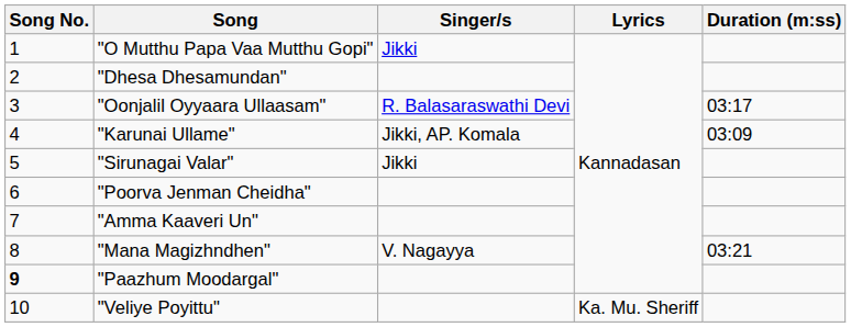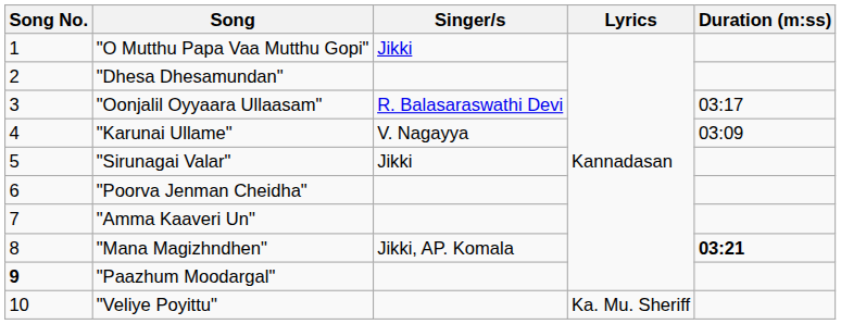"Karunai Ullame" | Singer/s: Jikki, AP. Komala -> V. Nagayya
"Mana Magizhndhen" | Singer/s: V. Nagayya -> Jikki, AP. Komala
"Mana Magizhndhen" | Duration (m:ss): normal -> bold
